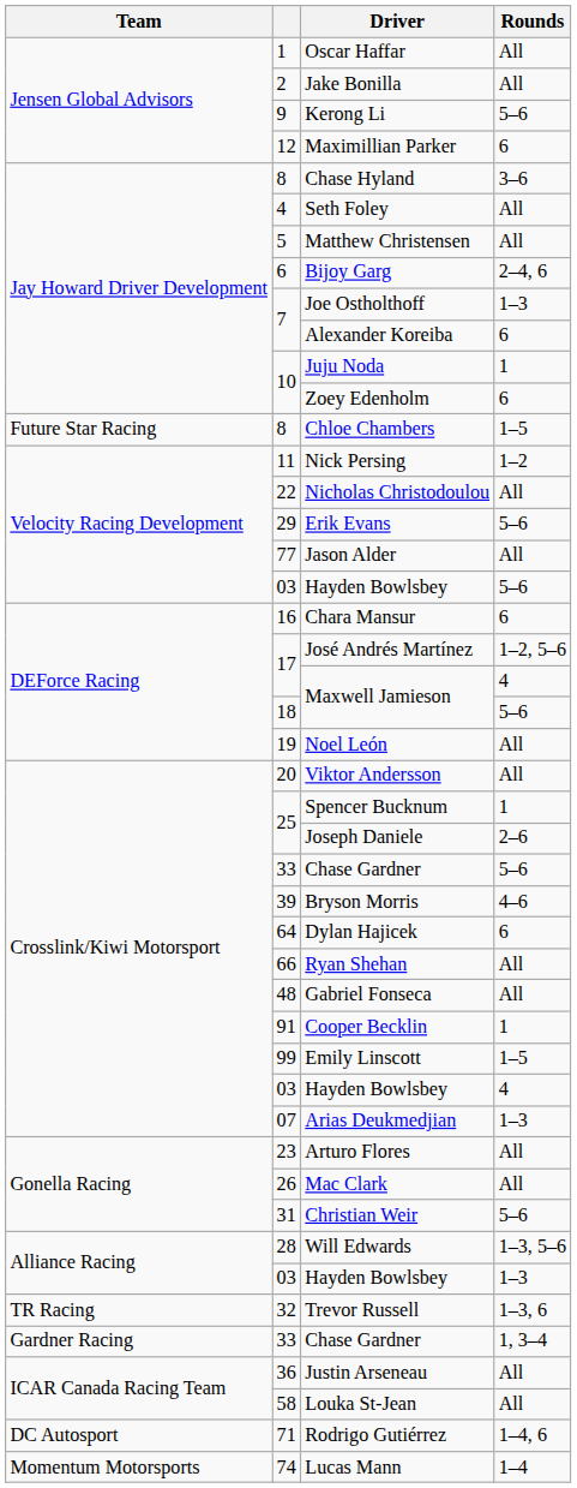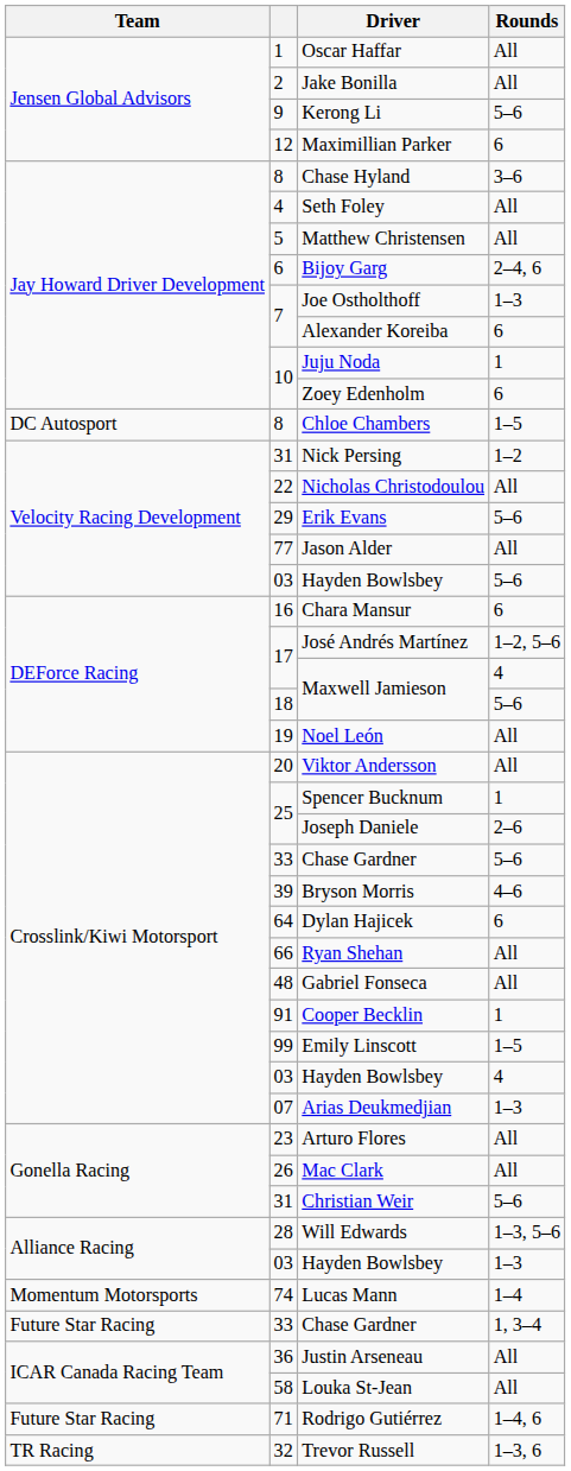Chloe Chambers | Team: Future Star Racing -> DC Autosport
Nick Persing | column 2: 11 -> 31
rows swapped: Trevor Russell <-> Lucas Mann
Chase Gardner / 1, 3–4 | Team: Gardner Racing -> Future Star Racing
Rodrigo Gutiérrez | Team: DC Autosport -> Future Star Racing
